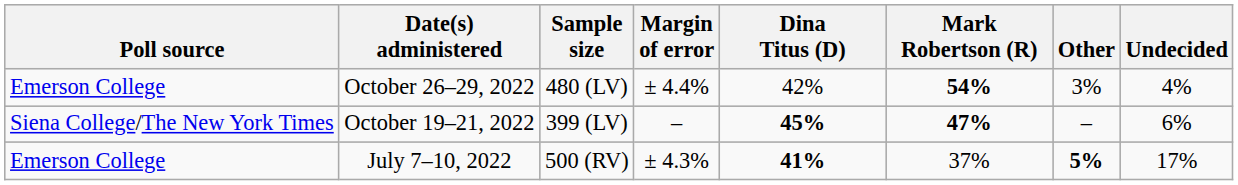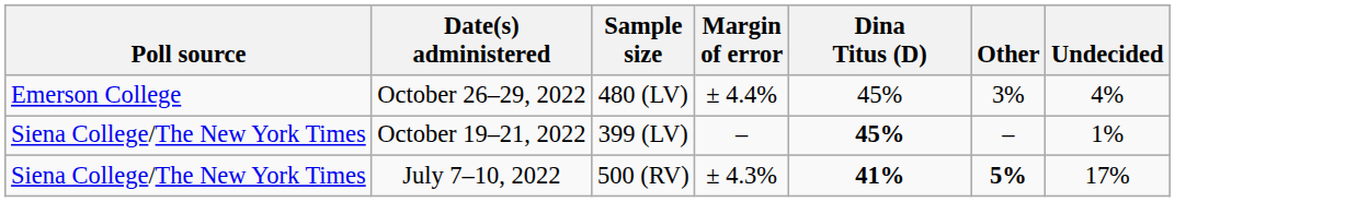- column: Mark Robertson (R) | 54% | 47% | 37%
October 26–29, 2022 | Dina Titus (D): 42% -> 45%
October 19–21, 2022 | Undecided: 6% -> 1%
July 7–10, 2022 | Poll source: Emerson College -> Siena College/The New York Times
